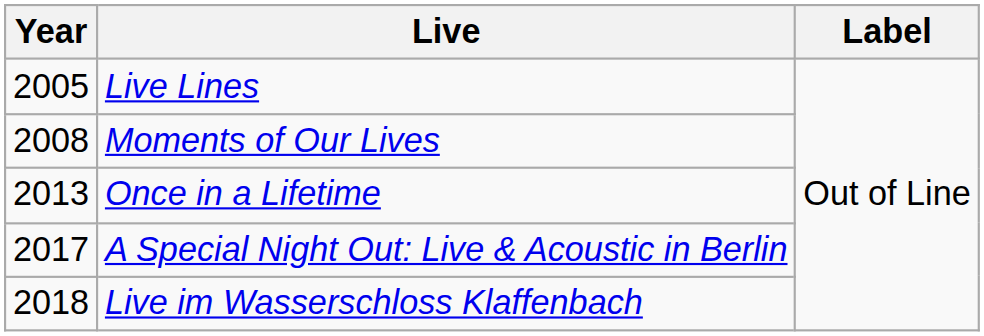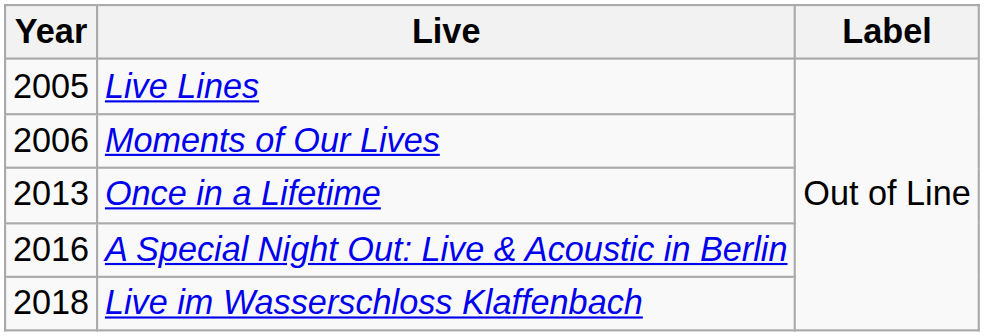Moments of Our Lives | Year: 2008 -> 2006
A Special Night Out: Live & Acoustic in Berlin | Year: 2017 -> 2016
